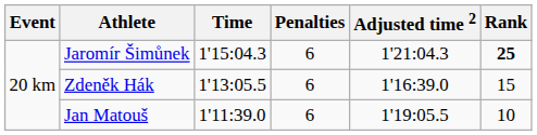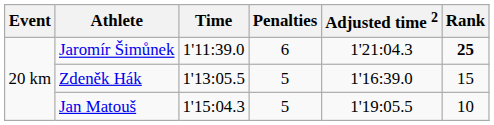Jaromír Šimůnek | Time: 1'15:04.3 -> 1'11:39.0
Zdeněk Hák | Penalties: 6 -> 5
Jan Matouš | Time: 1'11:39.0 -> 1'15:04.3
Jan Matouš | Penalties: 6 -> 5
